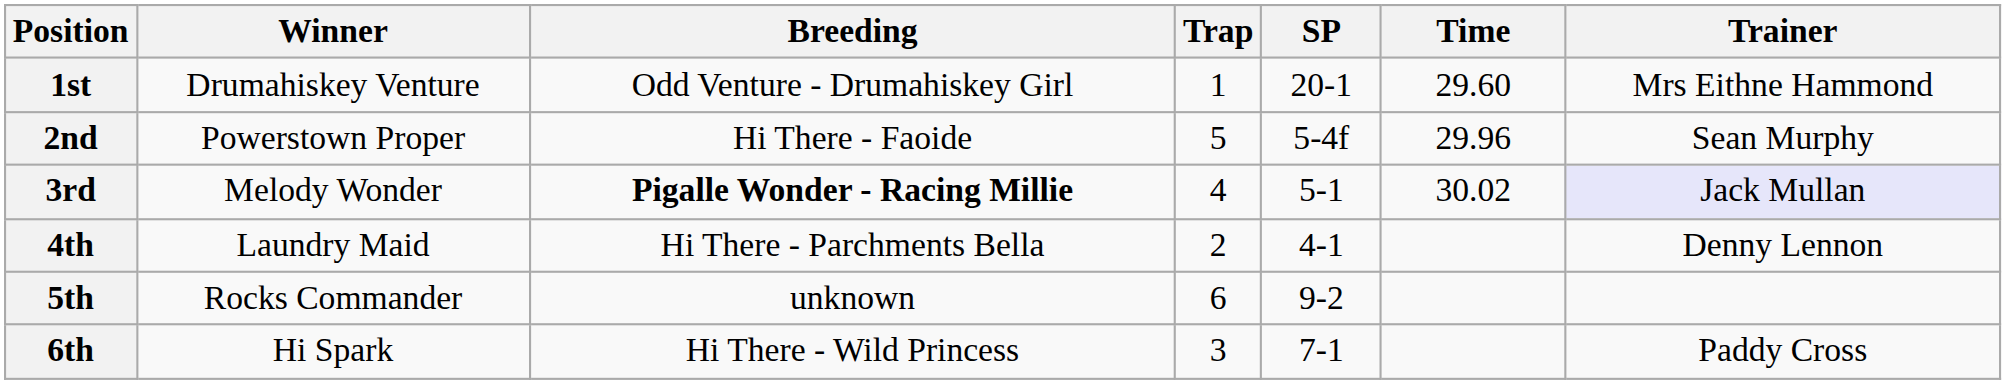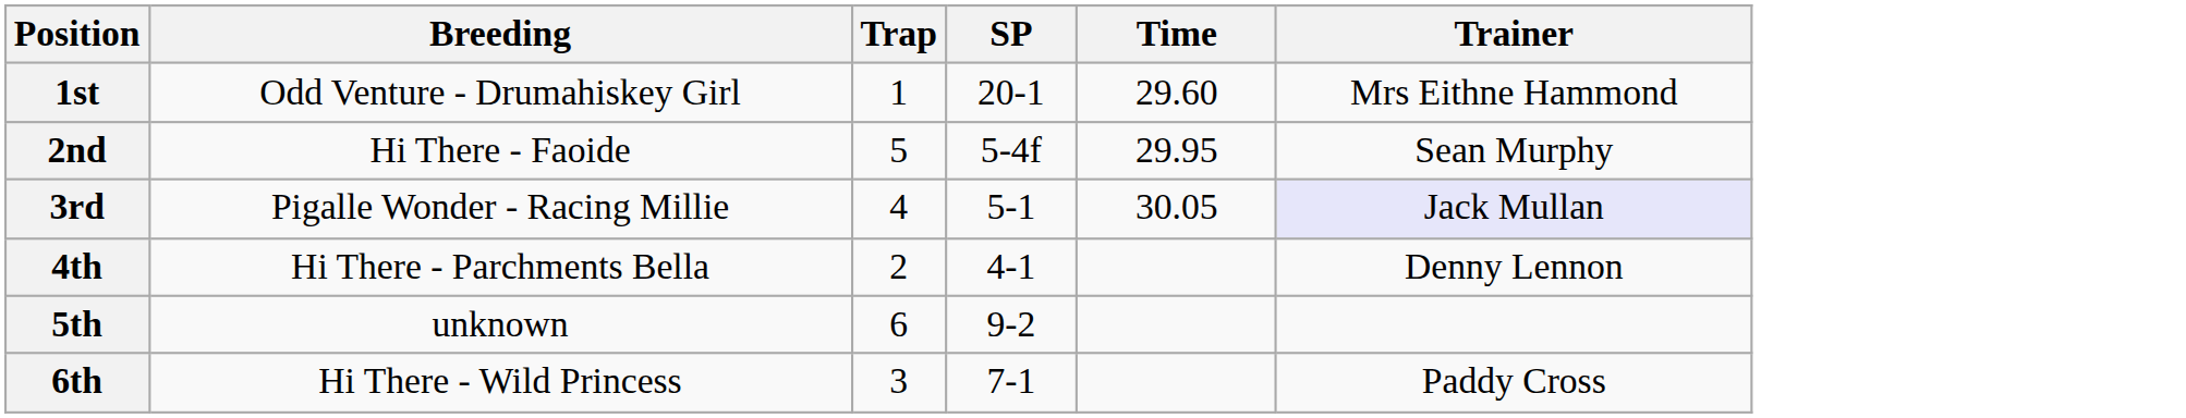- column: Winner | Drumahiskey Venture | Powerstown Proper | Melody Wonder | Laundry Maid | Rocks Commander | Hi Spark
2nd | Time: 29.96 -> 29.95
3rd | Breeding: bold -> normal
3rd | Time: 30.02 -> 30.05
